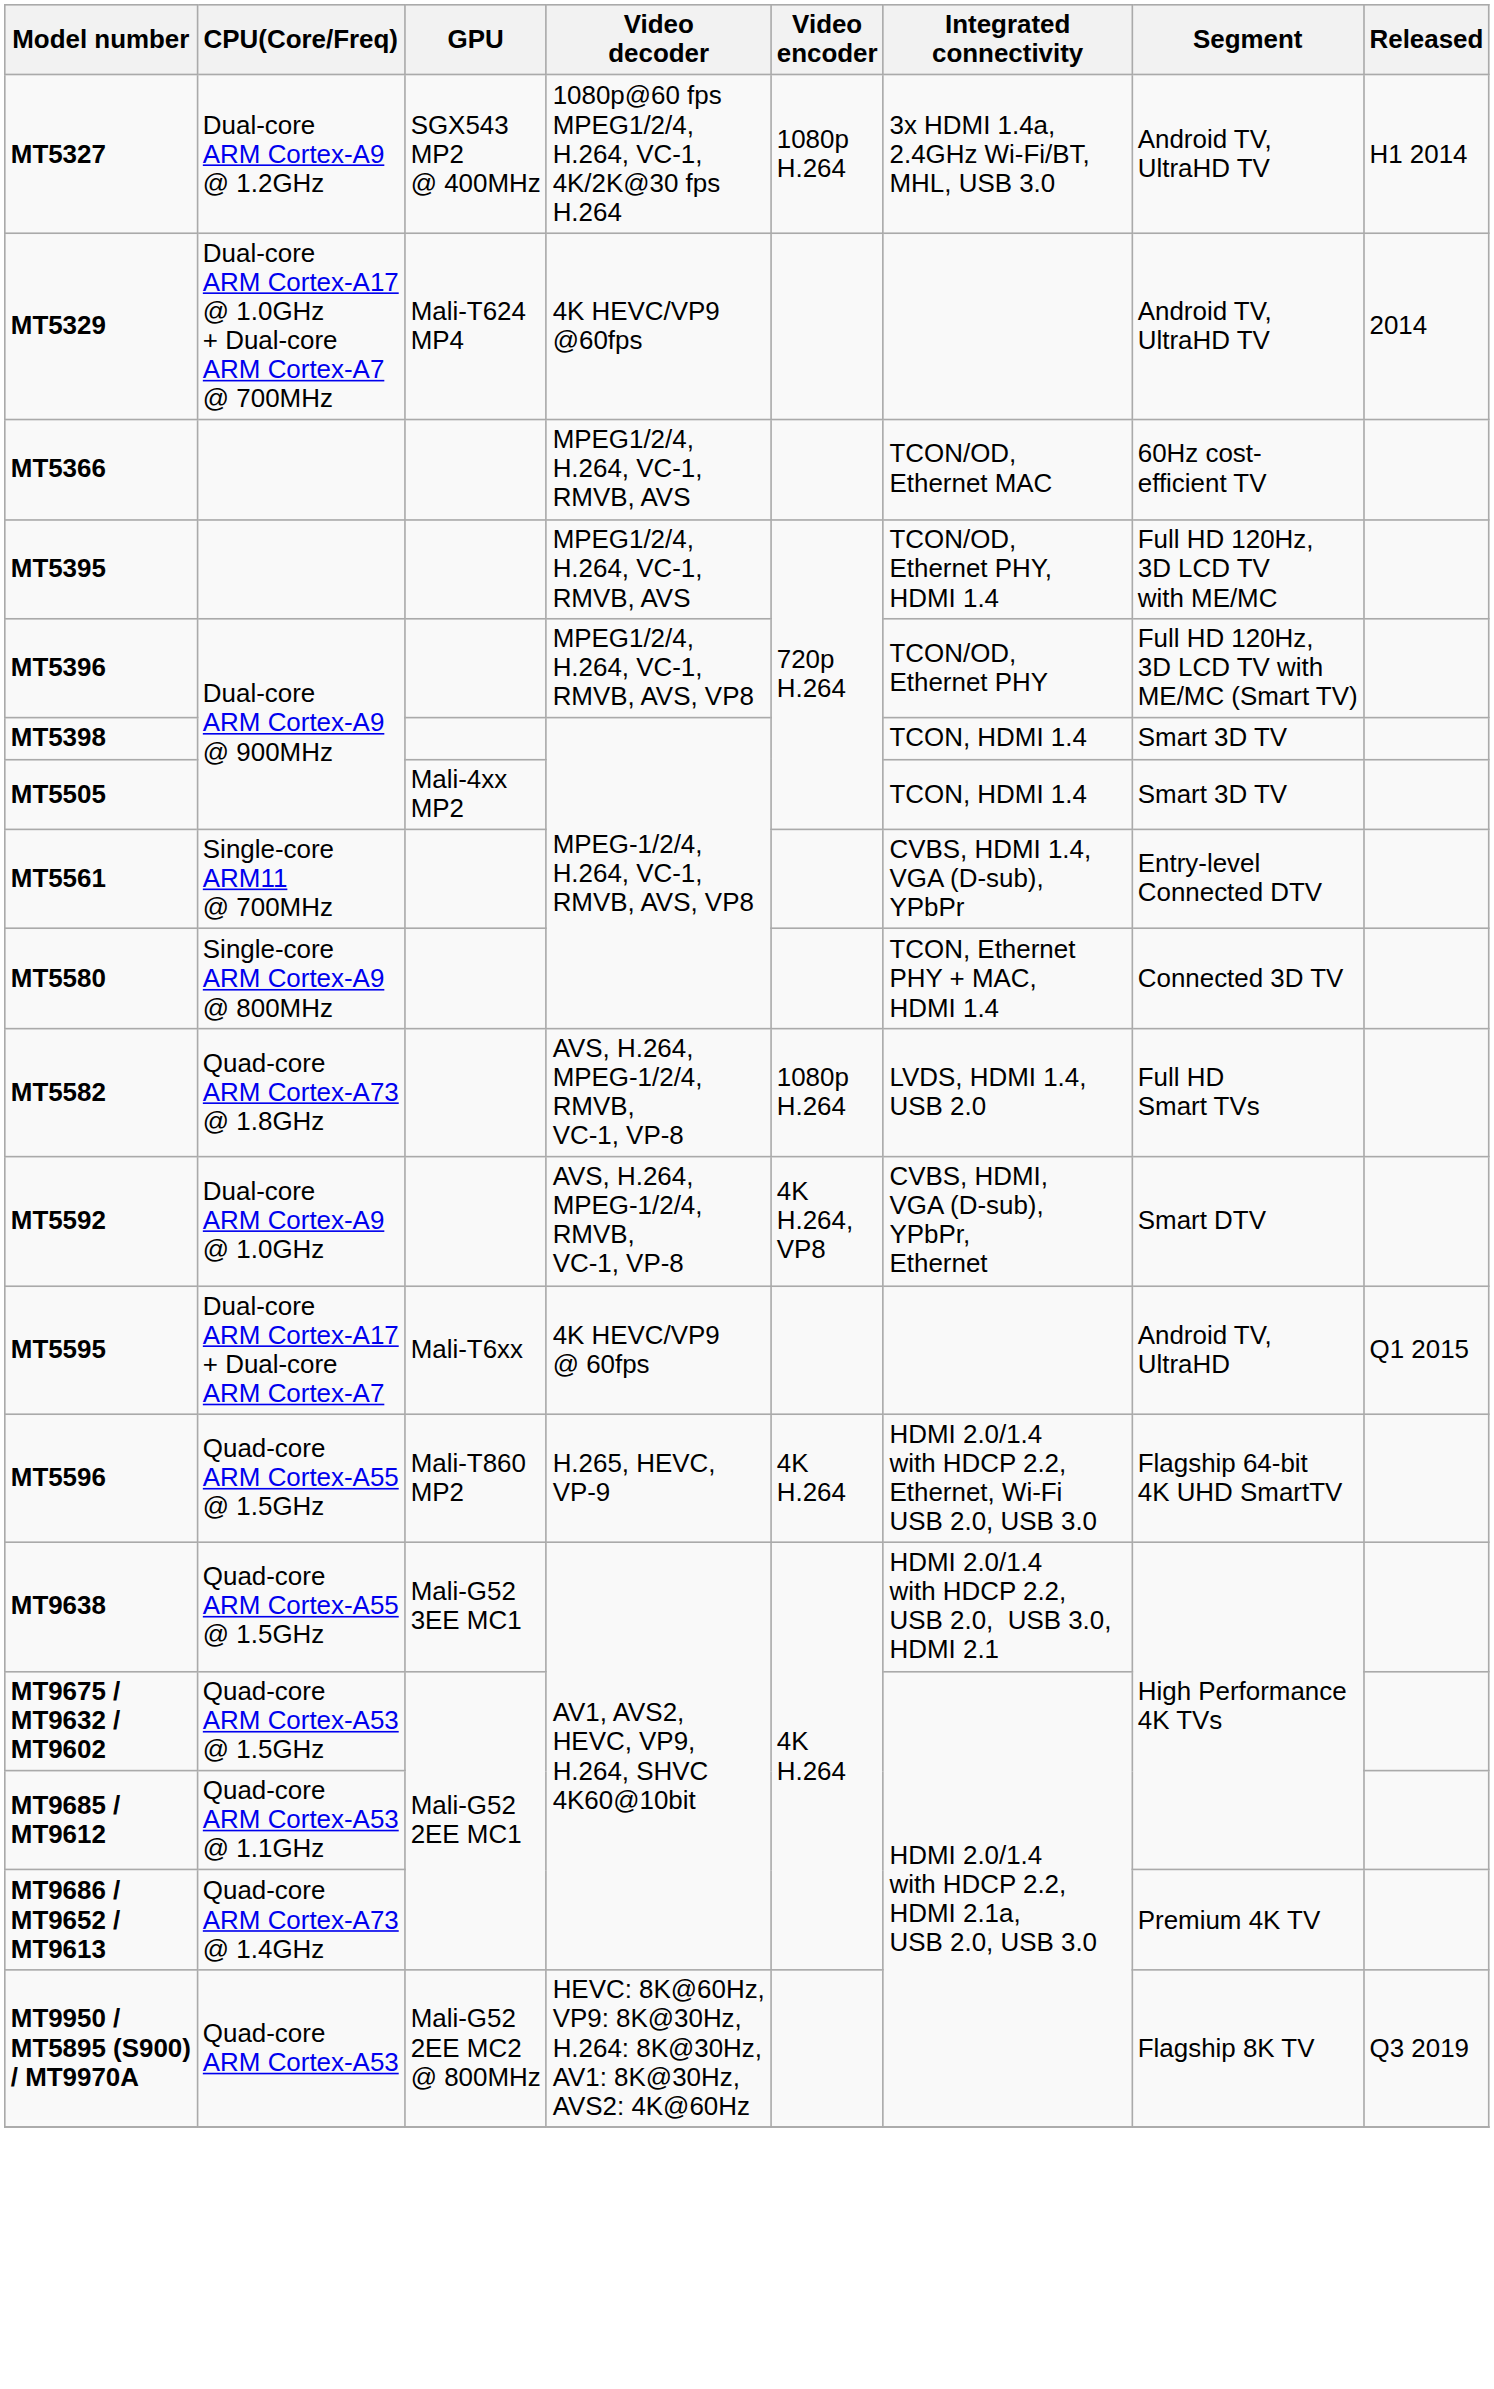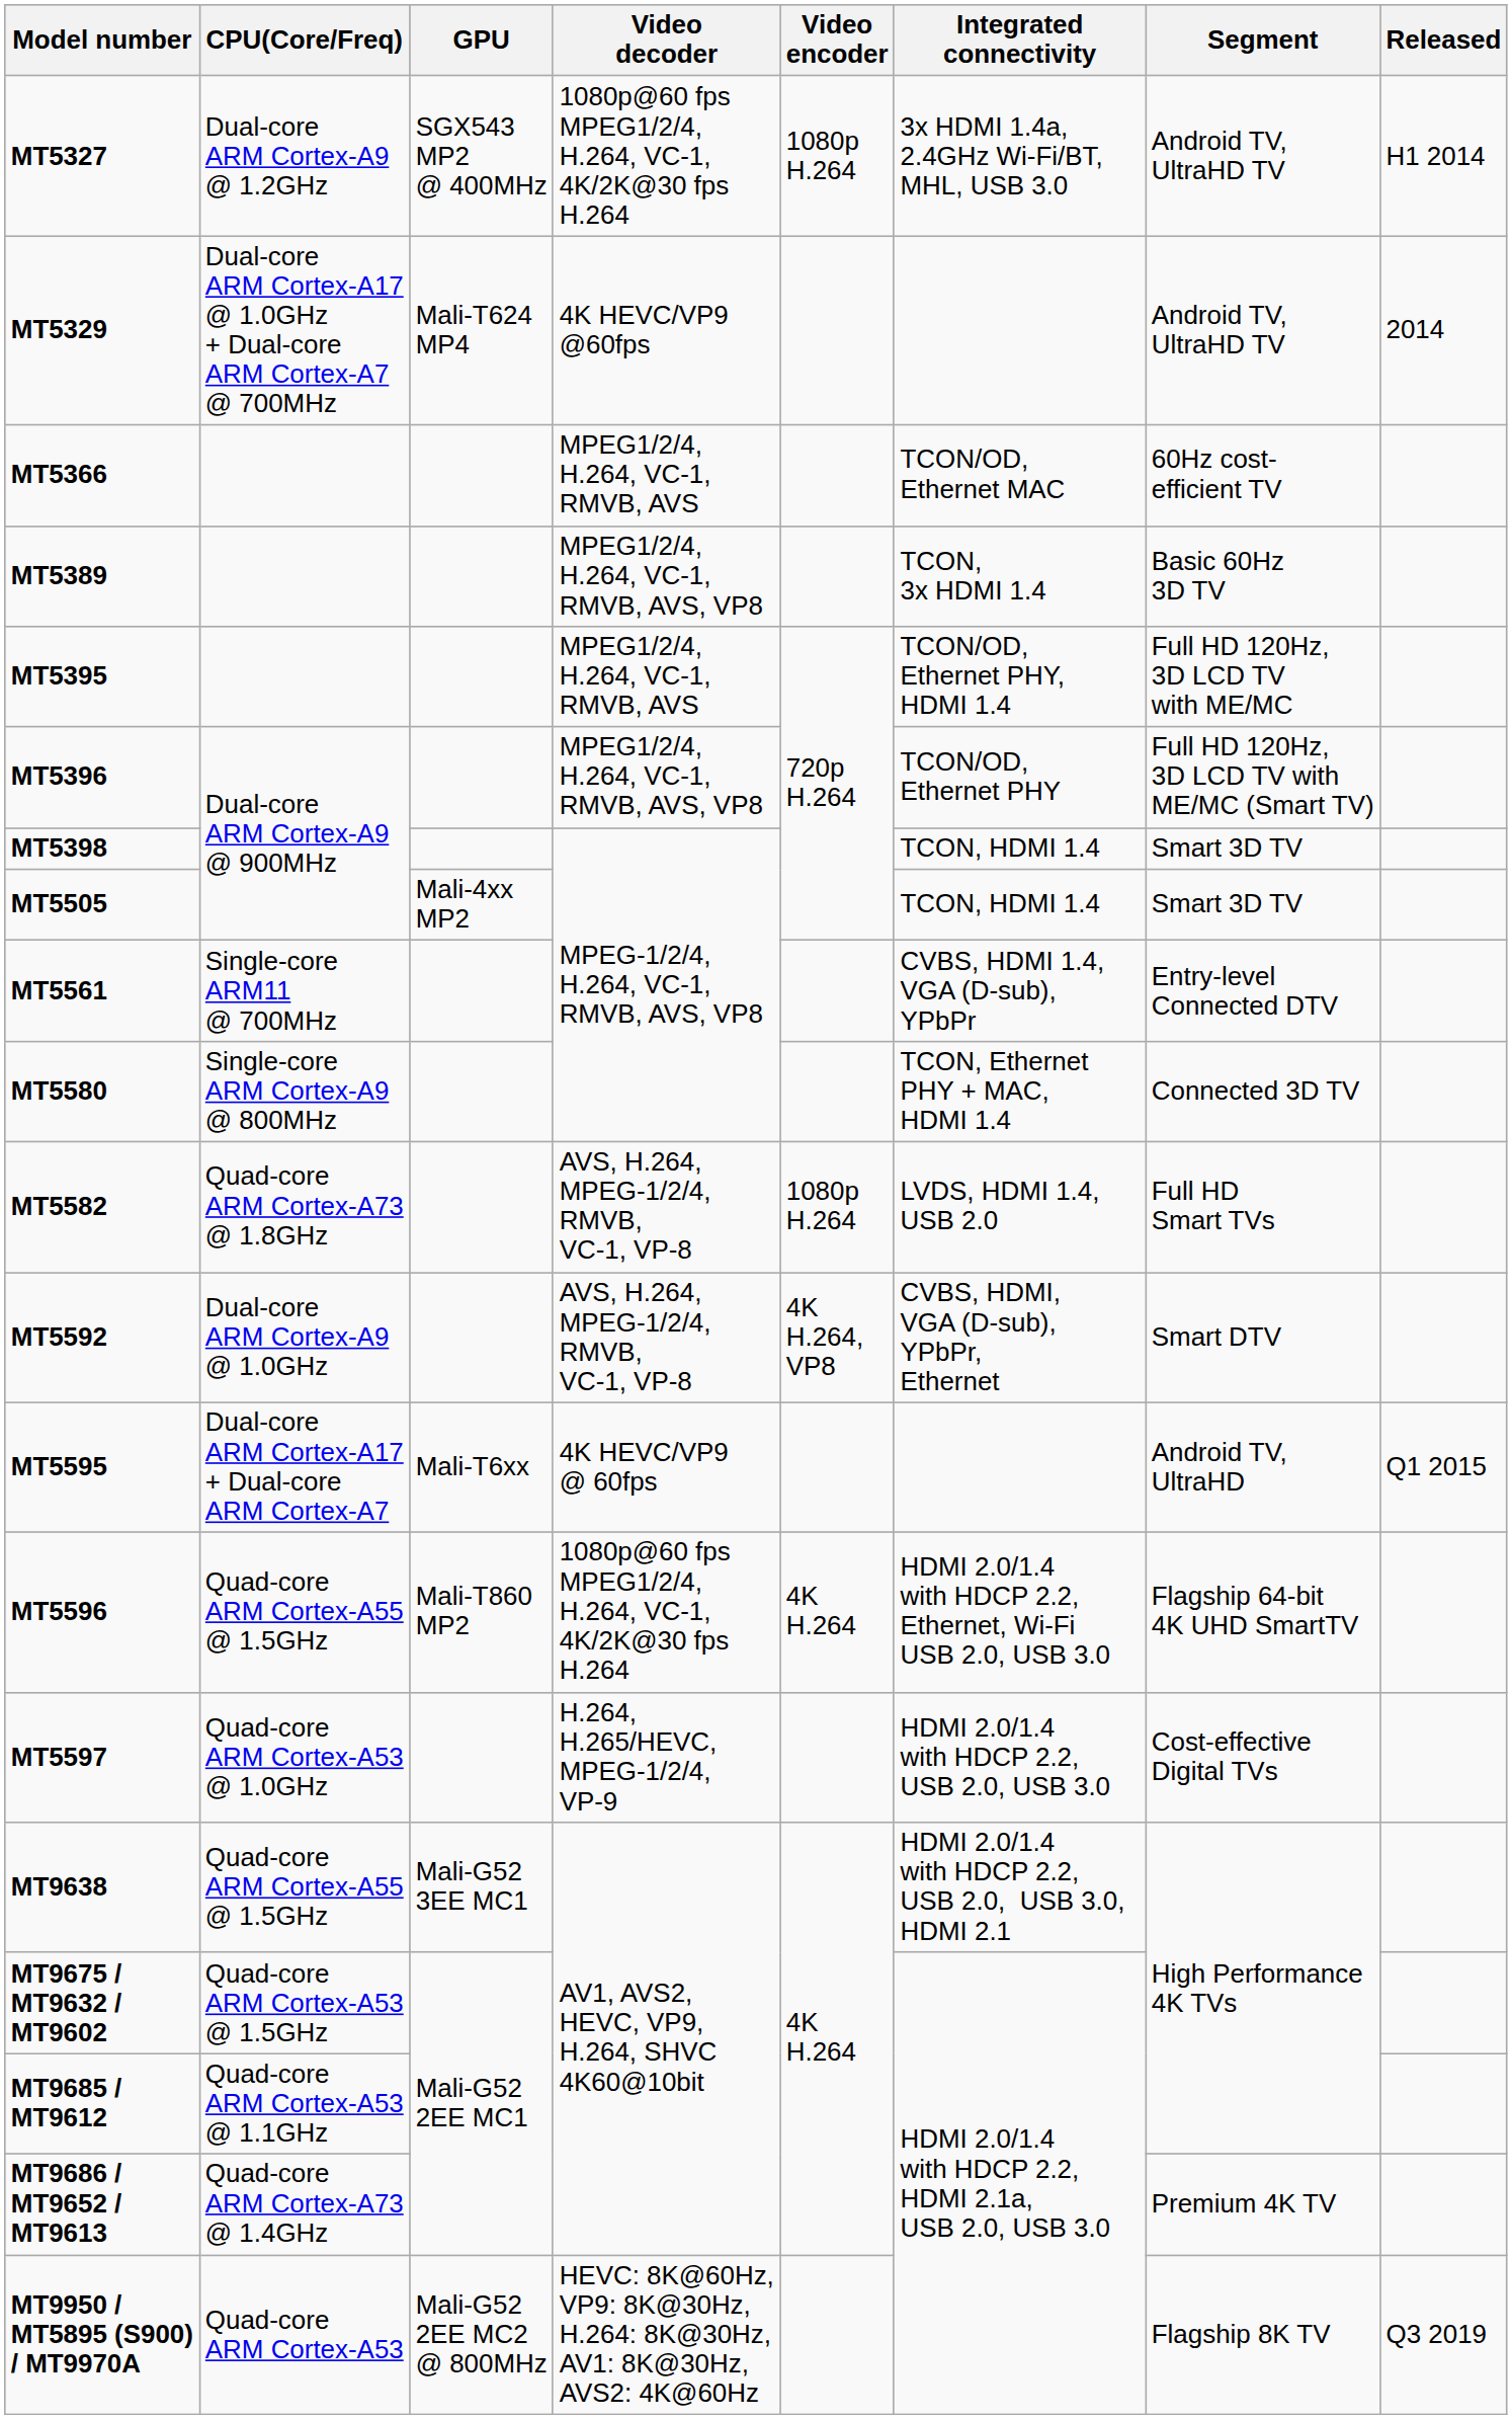+ row: MT5389 | MPEG1/2/4, H.264, VC-1, RMVB, AVS, VP8 | TCON, 3x HDMI 1.4 | Basic 60Hz 3D TV
MT5596 | Video decoder: H.265, HEVC, VP-9 -> 1080p@60 fps MPEG1/2/4, H.264, VC-1, 4K/2K@30 fps H.264
+ row: MT5597 | Quad-core ARM Cortex-A53 @ 1.0GHz | H.264, H.265/HEVC, MPEG-1/2/4, VP-9 | HDMI 2.0/1.4 with HDCP 2.2, USB 2.0, USB 3.0 | Cost-effective Digital TVs
